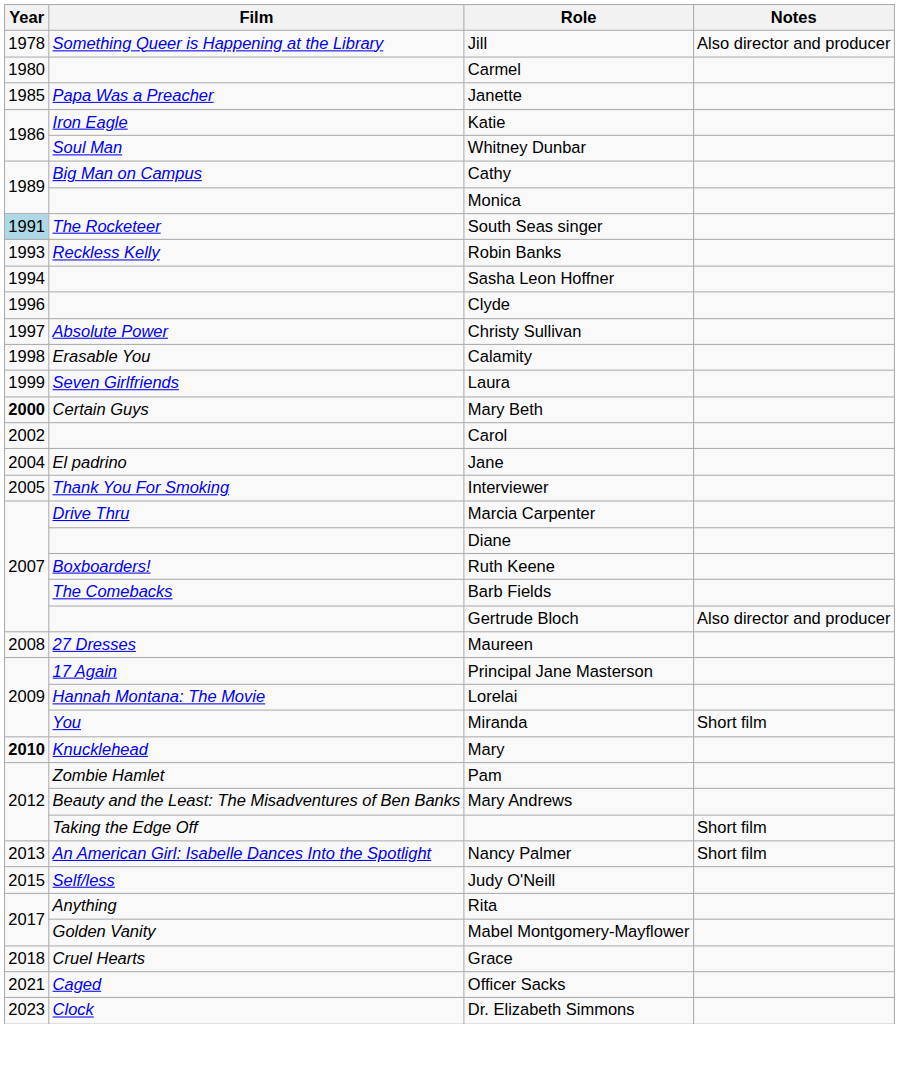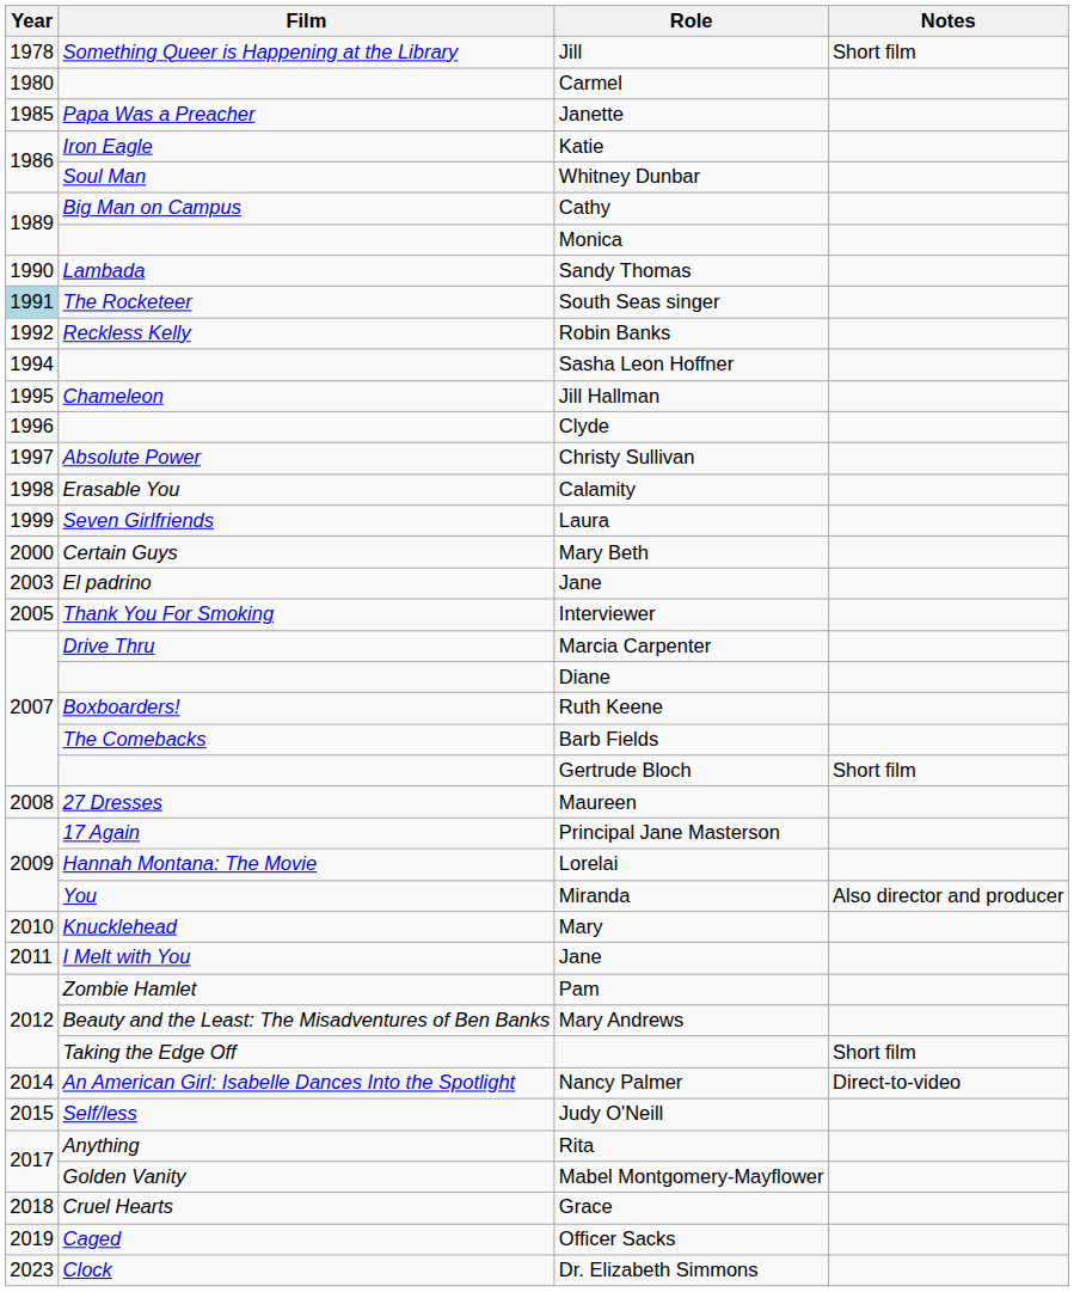Jill | Notes: Also director and producer -> Short film
+ row: 1990 | Lambada | Sandy Thomas
Robin Banks | Year: 1993 -> 1992
+ row: 1995 | Chameleon | Jill Hallman
Mary Beth | Year: bold -> normal
- row: 2002 | Carol
El padrino / Jane | Year: 2004 -> 2003
Gertrude Bloch | Notes: Also director and producer -> Short film
Miranda | Notes: Short film -> Also director and producer
Mary | Year: bold -> normal
+ row: 2011 | I Melt with You | Jane
Nancy Palmer | Year: 2013 -> 2014
Nancy Palmer | Notes: Short film -> Direct-to-video
Officer Sacks | Year: 2021 -> 2019
